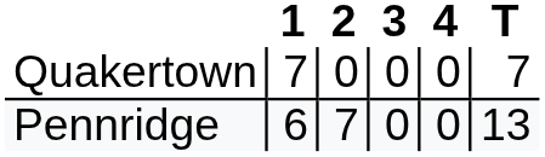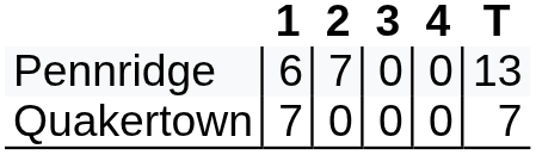rows swapped: Quakertown <-> Pennridge
